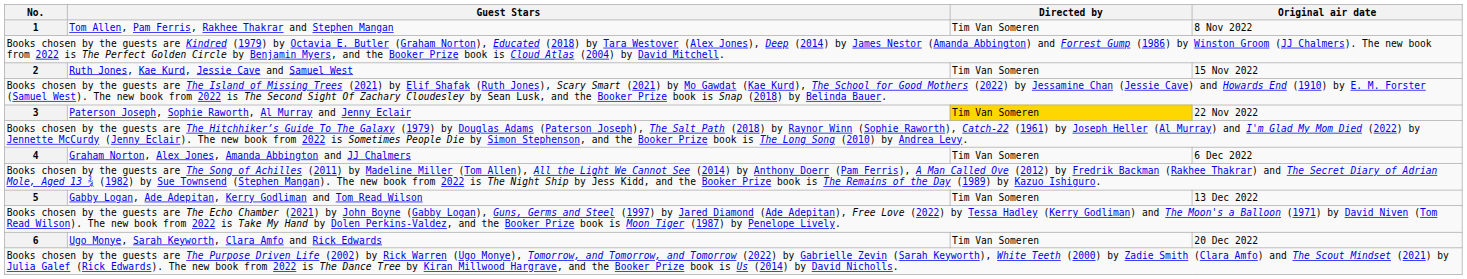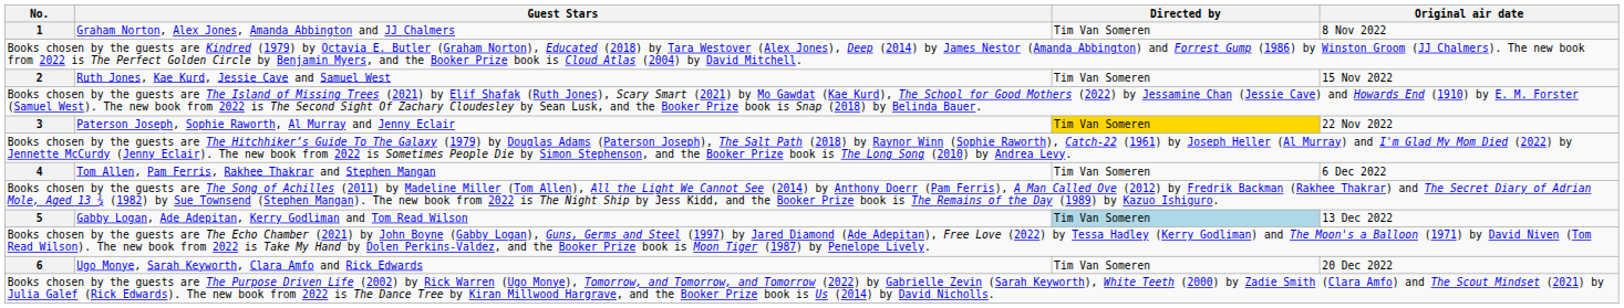1 | Guest Stars: Tom Allen, Pam Ferris, Rakhee Thakrar and Stephen Mangan -> Graham Norton, Alex Jones, Amanda Abbington and JJ Chalmers
4 | Guest Stars: Graham Norton, Alex Jones, Amanda Abbington and JJ Chalmers -> Tom Allen, Pam Ferris, Rakhee Thakrar and Stephen Mangan
5 | Directed by: no background -> lightblue background
